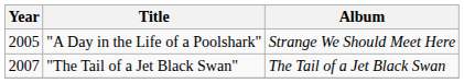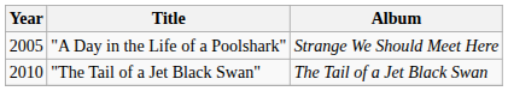"The Tail of a Jet Black Swan" | Year: 2007 -> 2010
